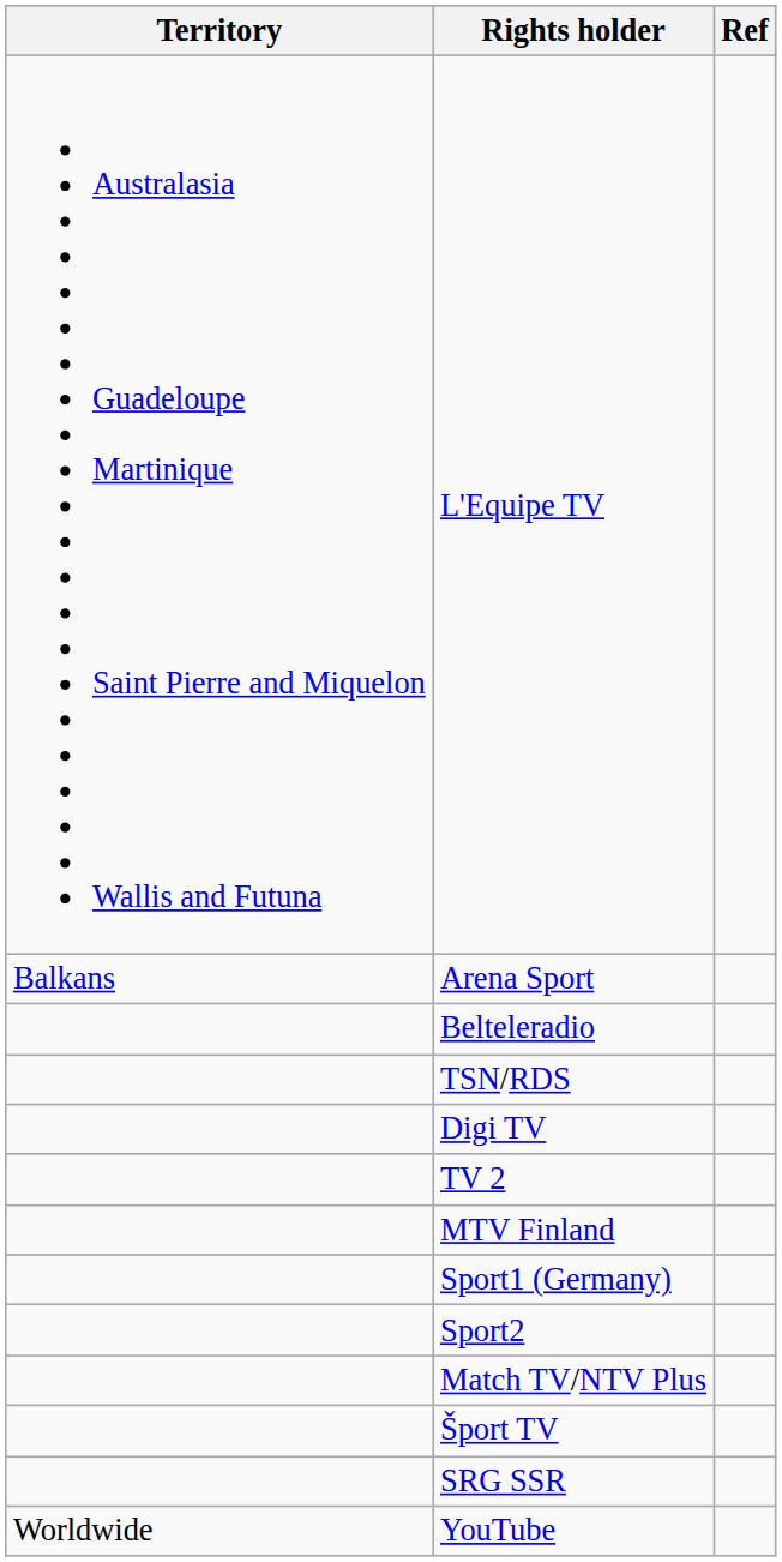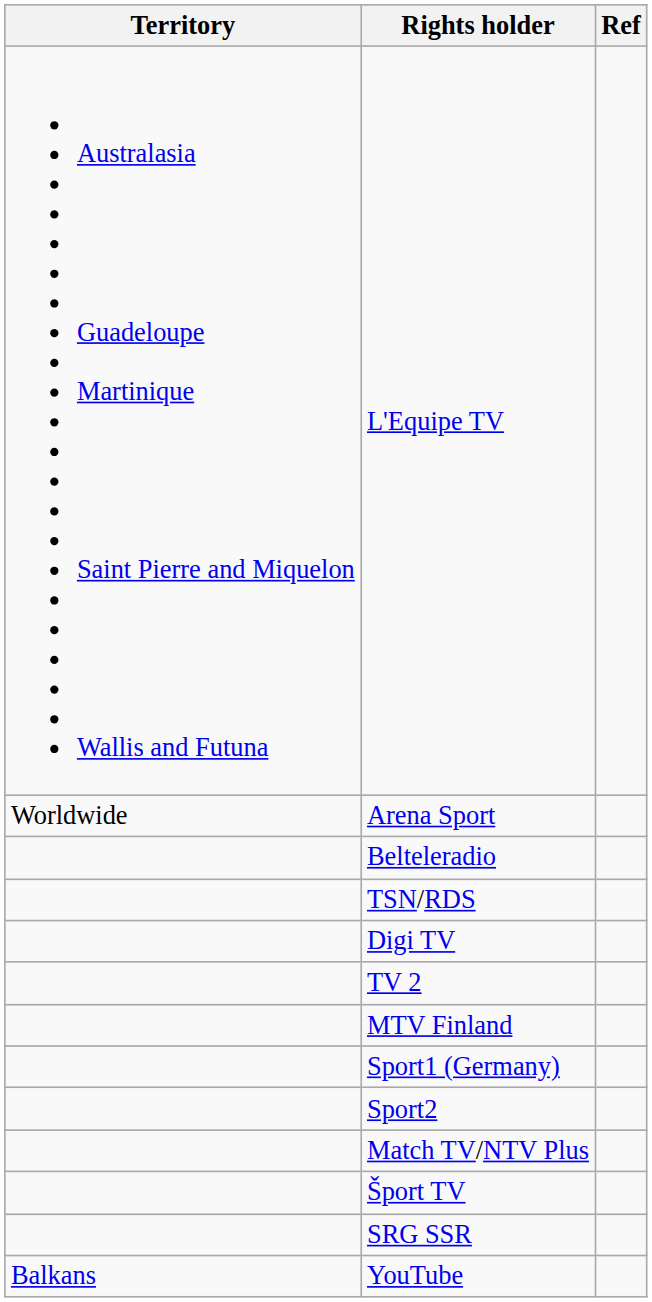Arena Sport | Territory: Balkans -> Worldwide
YouTube | Territory: Worldwide -> Balkans
